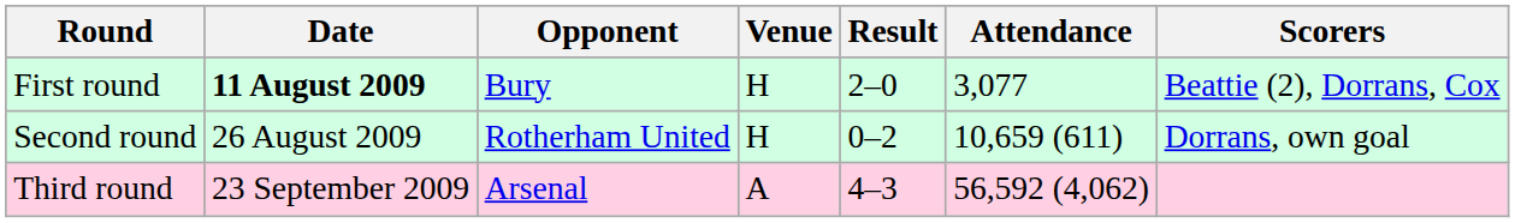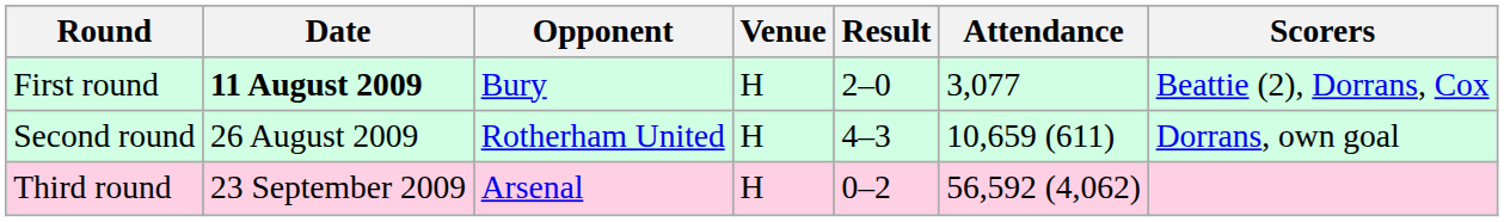Second round | Result: 0–2 -> 4–3
Third round | Venue: A -> H
Third round | Result: 4–3 -> 0–2
